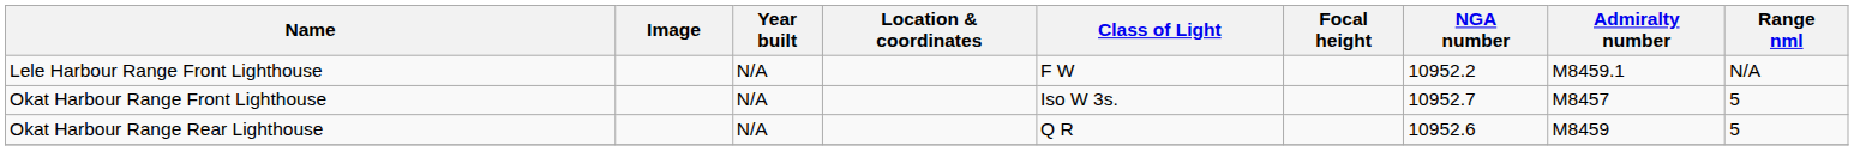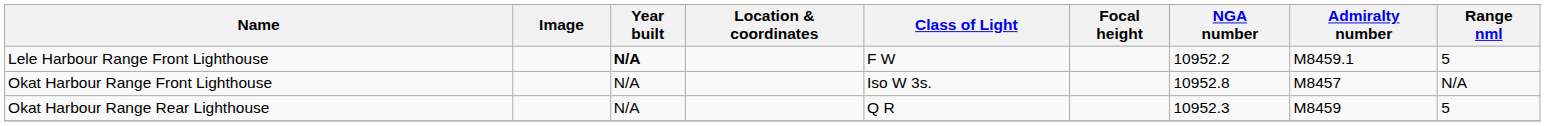Lele Harbour Range Front Lighthouse | Year built: normal -> bold
Lele Harbour Range Front Lighthouse | Range nml: N/A -> 5
Okat Harbour Range Front Lighthouse | NGA number: 10952.7 -> 10952.8
Okat Harbour Range Front Lighthouse | Range nml: 5 -> N/A
Okat Harbour Range Rear Lighthouse | NGA number: 10952.6 -> 10952.3
